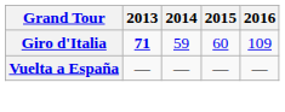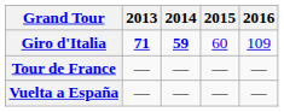Giro d'Italia | 2014: normal -> bold
+ row: Tour de France | — | — | — | —
